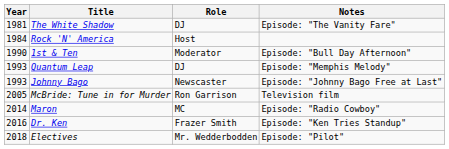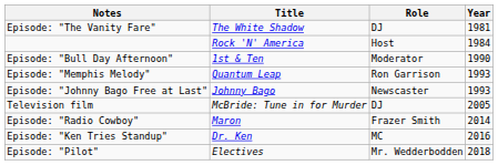columns swapped: Year <-> Notes
Quantum Leap | Role: DJ -> Ron Garrison
McBride: Tune in for Murder | Role: Ron Garrison -> DJ
Maron | Role: MC -> Frazer Smith
Dr. Ken | Role: Frazer Smith -> MC
